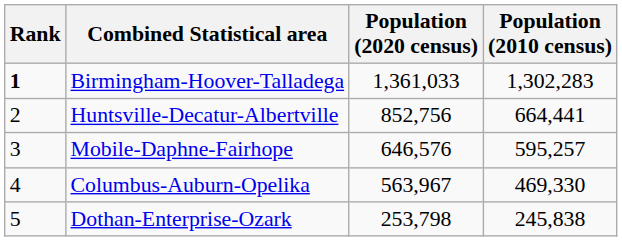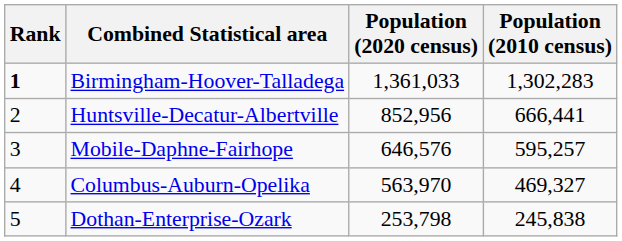Huntsville-Decatur-Albertville | Population (2020 census): 852,756 -> 852,956
Huntsville-Decatur-Albertville | Population (2010 census): 664,441 -> 666,441
Columbus-Auburn-Opelika | Population (2020 census): 563,967 -> 563,970
Columbus-Auburn-Opelika | Population (2010 census): 469,330 -> 469,327
